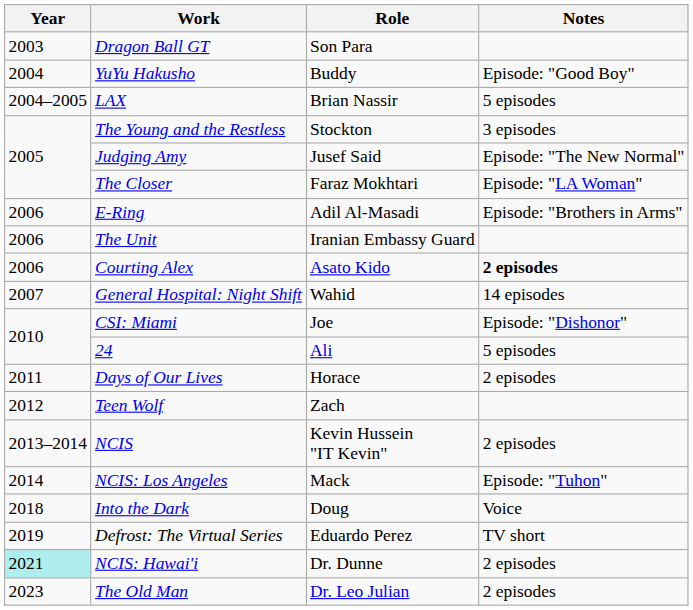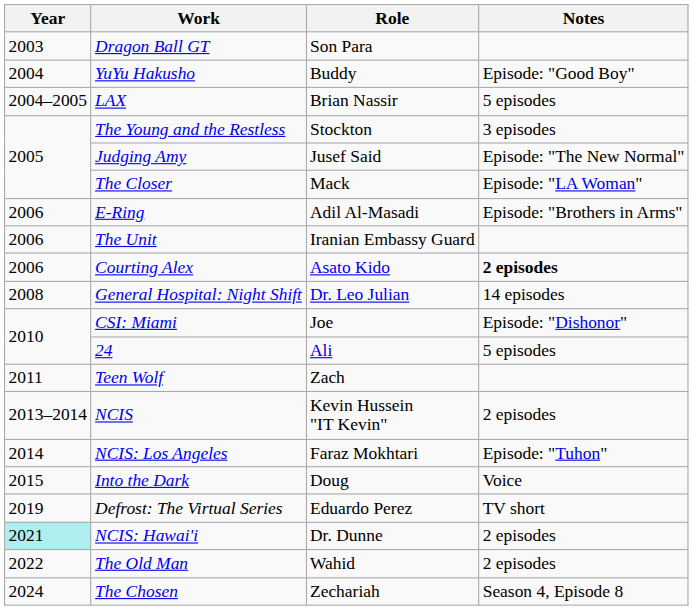The Closer | Role: Faraz Mokhtari -> Mack
General Hospital: Night Shift | Year: 2007 -> 2008
General Hospital: Night Shift | Role: Wahid -> Dr. Leo Julian
- row: 2011 | Days of Our Lives | Horace | 2 episodes
Teen Wolf | Year: 2012 -> 2011
NCIS: Los Angeles | Role: Mack -> Faraz Mokhtari
Into the Dark | Year: 2018 -> 2015
The Old Man | Year: 2023 -> 2022
The Old Man | Role: Dr. Leo Julian -> Wahid
+ row: 2024 | The Chosen | Zechariah | Season 4, Episode 8
